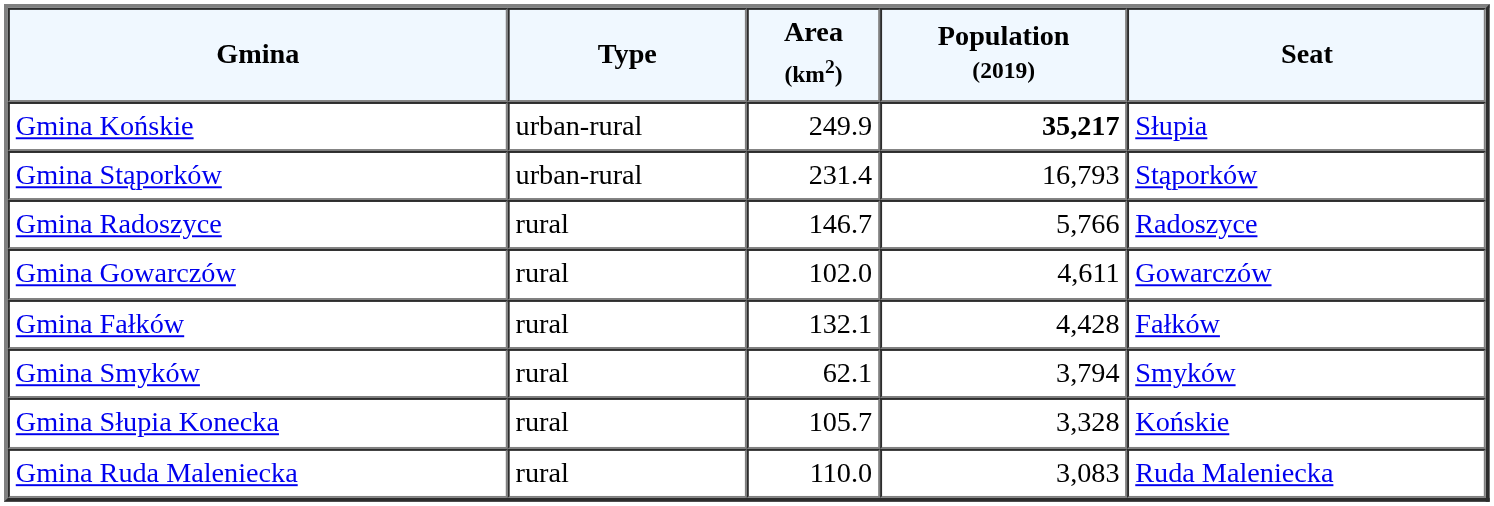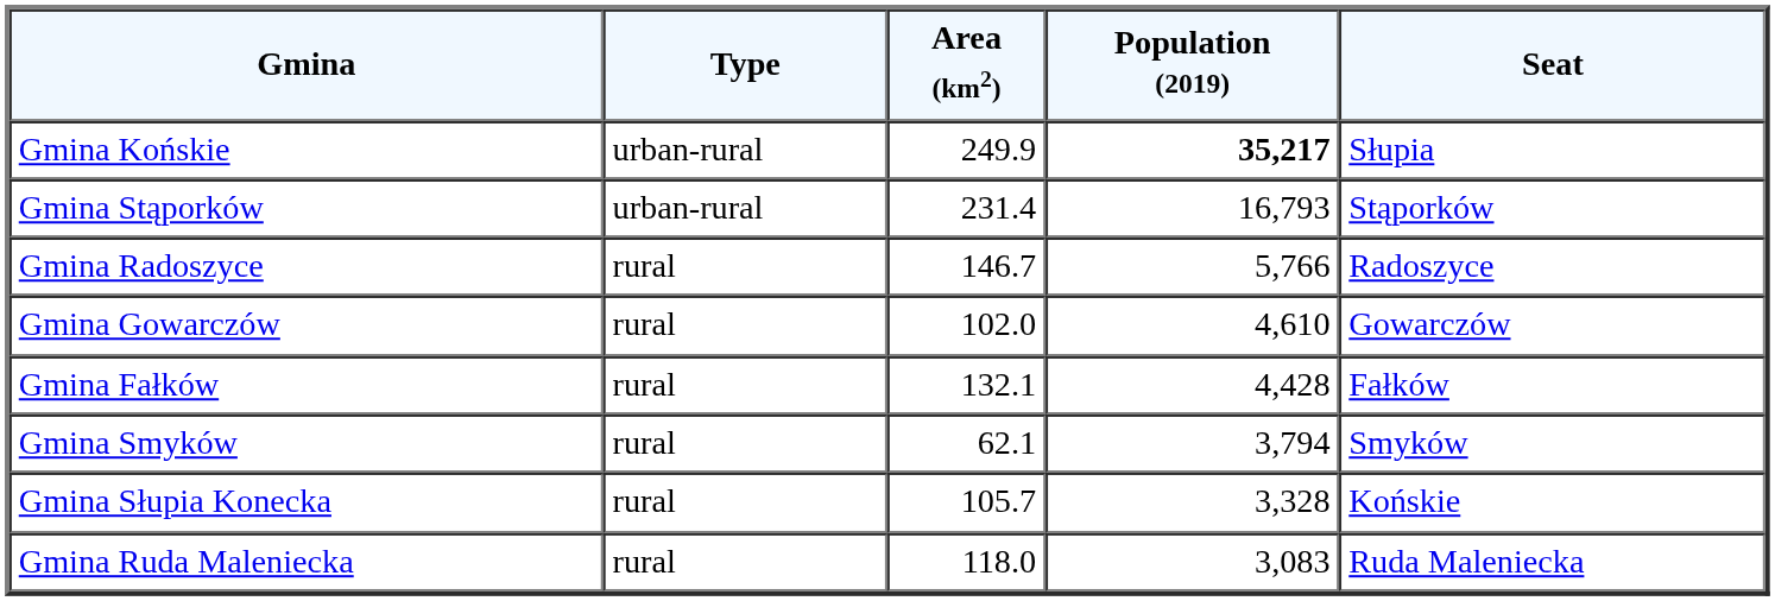Gmina Gowarczów | Population (2019): 4,611 -> 4,610
Gmina Ruda Maleniecka | Area (km2): 110.0 -> 118.0
